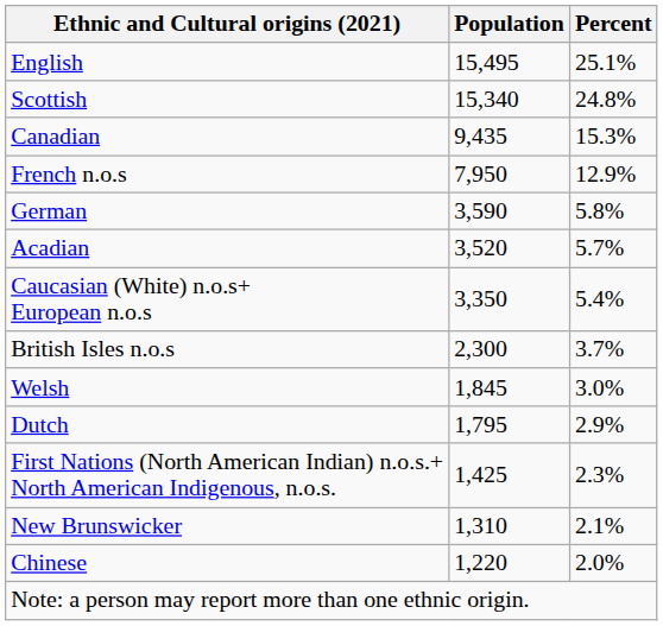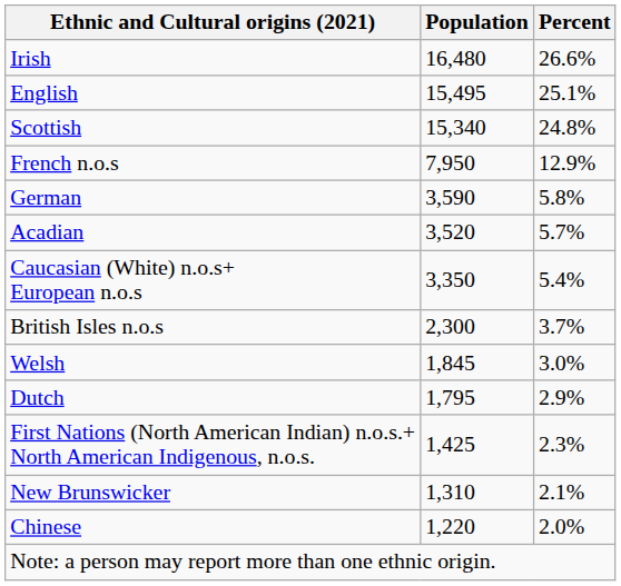+ row: Irish | 16,480 | 26.6%
- row: Canadian | 9,435 | 15.3%
